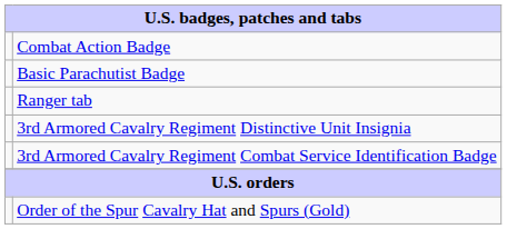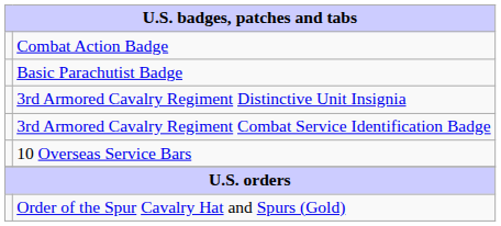- row: Ranger tab
+ row: 10 Overseas Service Bars
